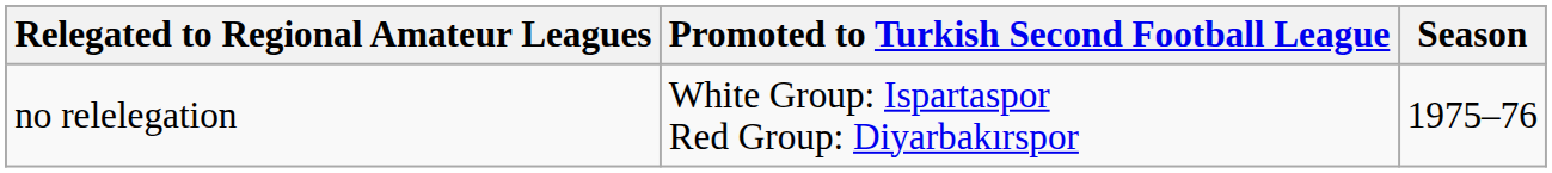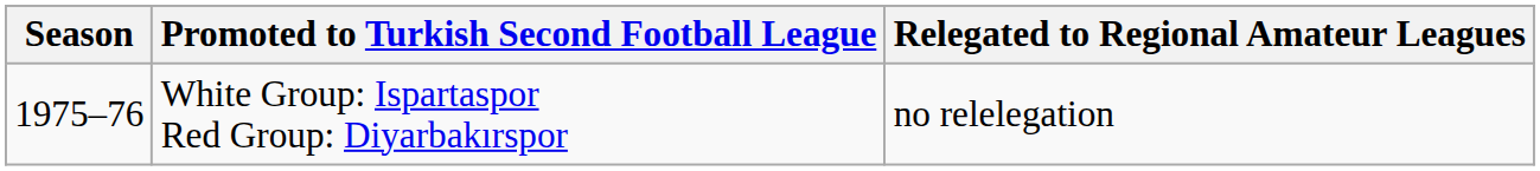columns swapped: Season <-> Relegated to Regional Amateur Leagues
